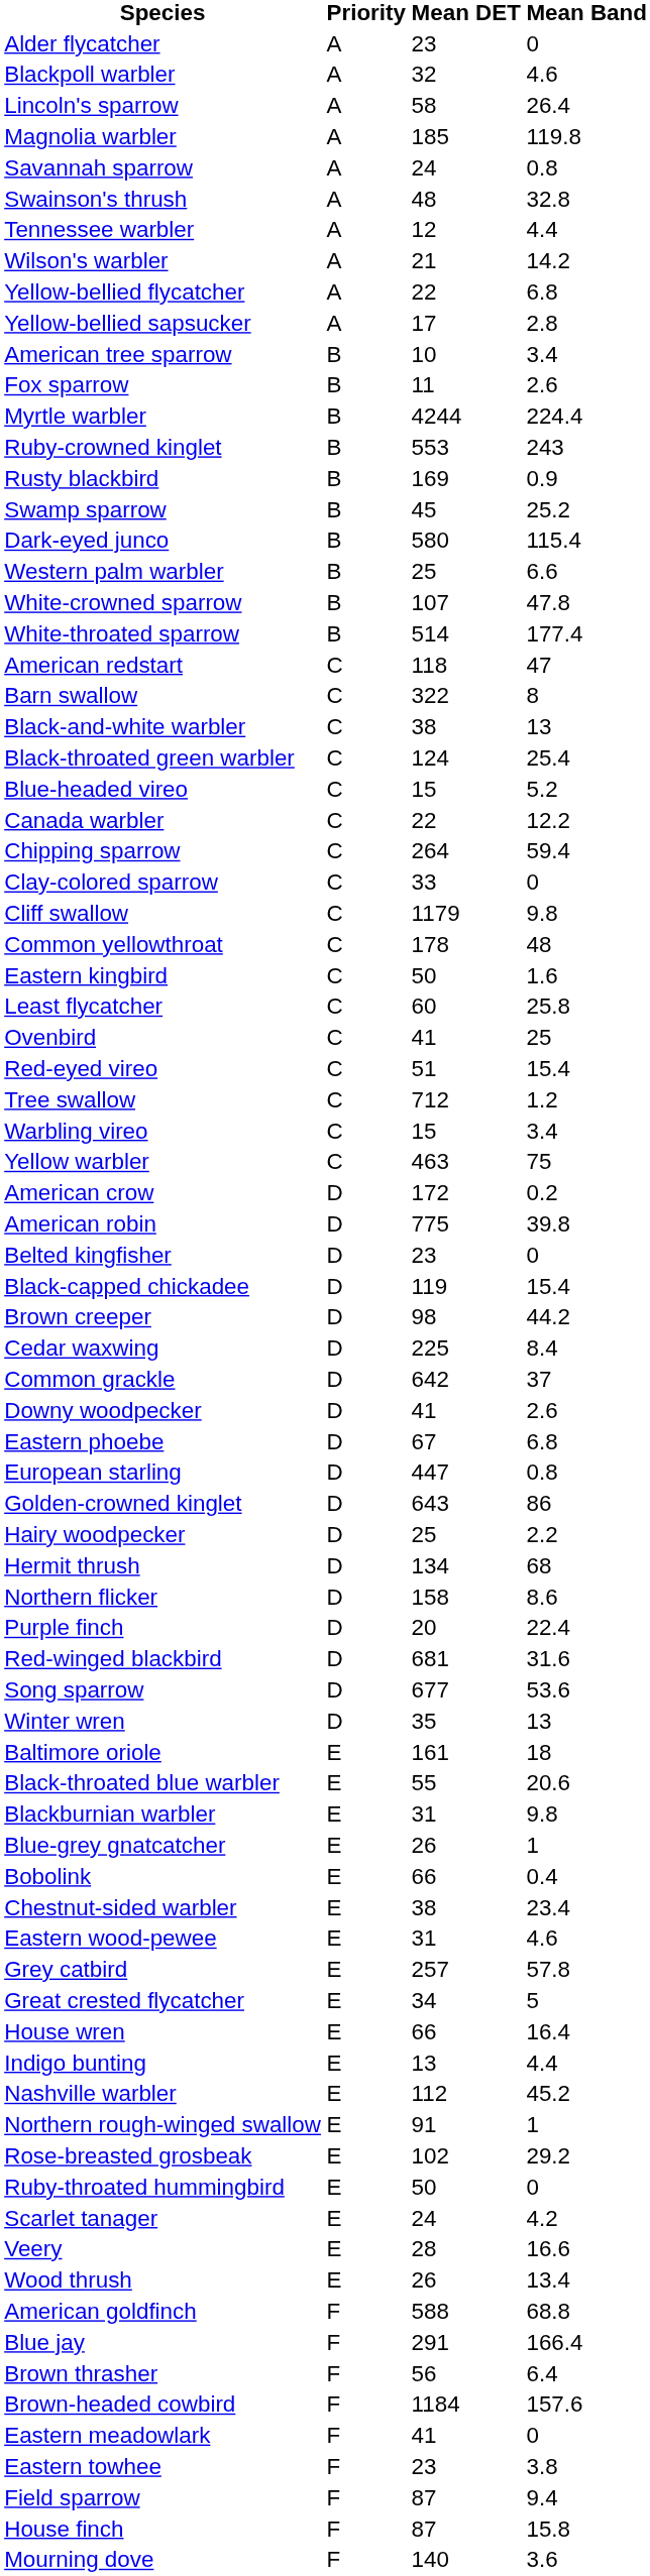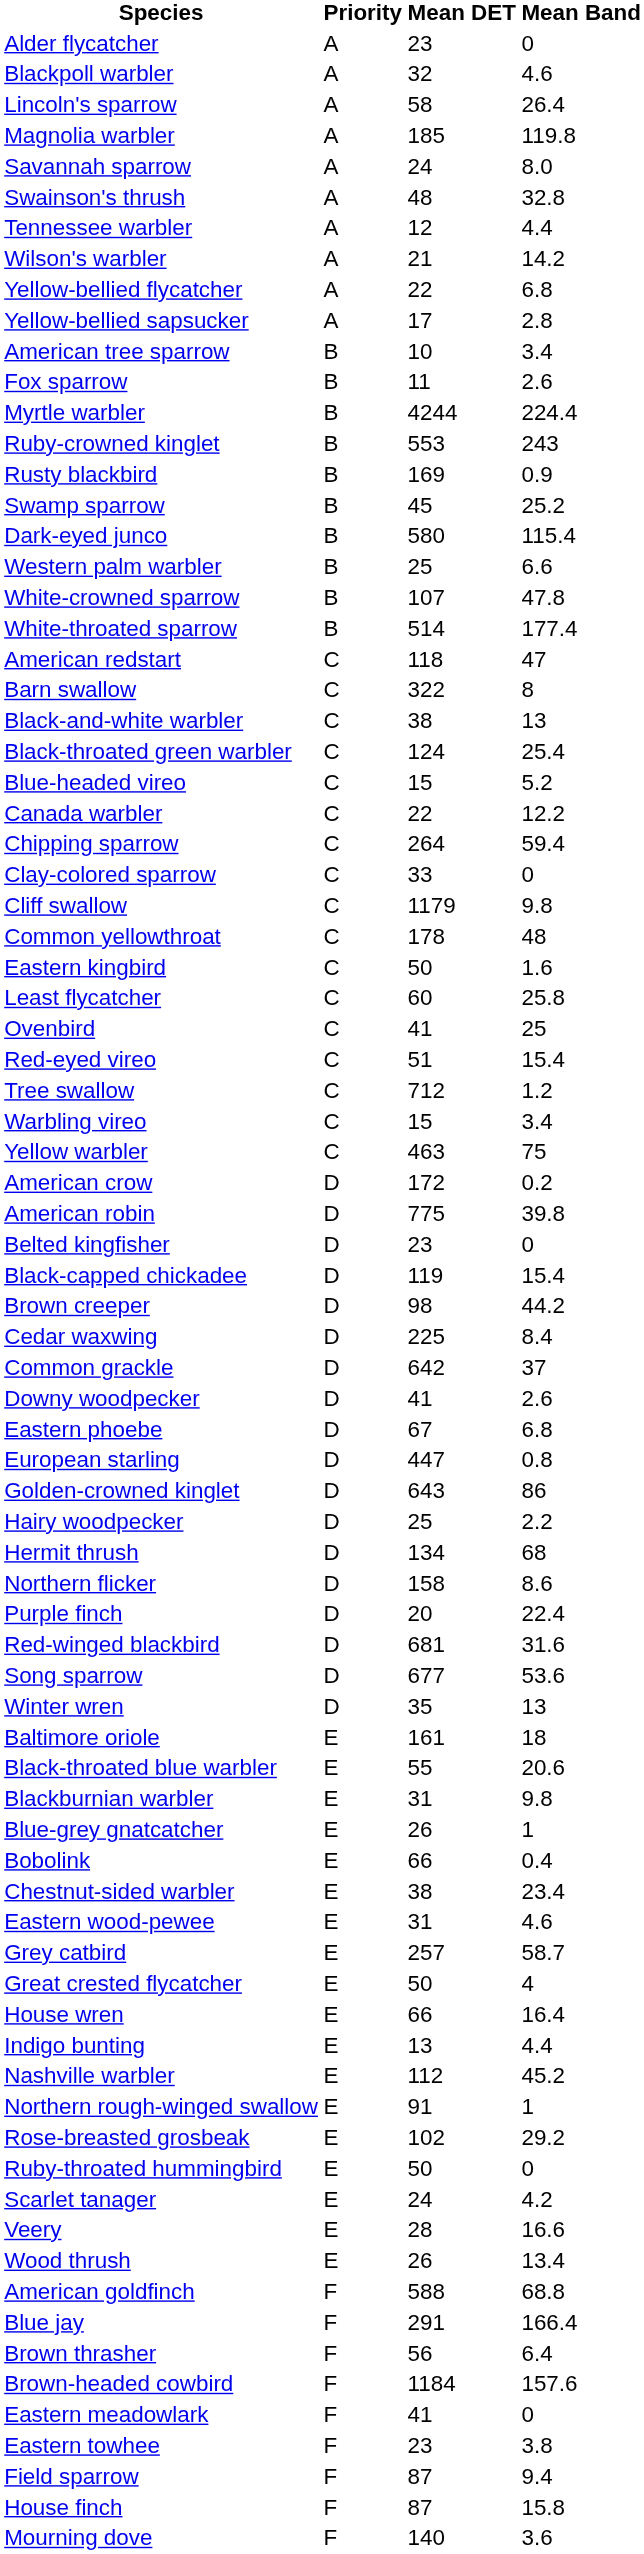Savannah sparrow | Mean Band: 0.8 -> 8.0
Grey catbird | Mean Band: 57.8 -> 58.7
Great crested flycatcher | Mean DET: 34 -> 50
Great crested flycatcher | Mean Band: 5 -> 4
